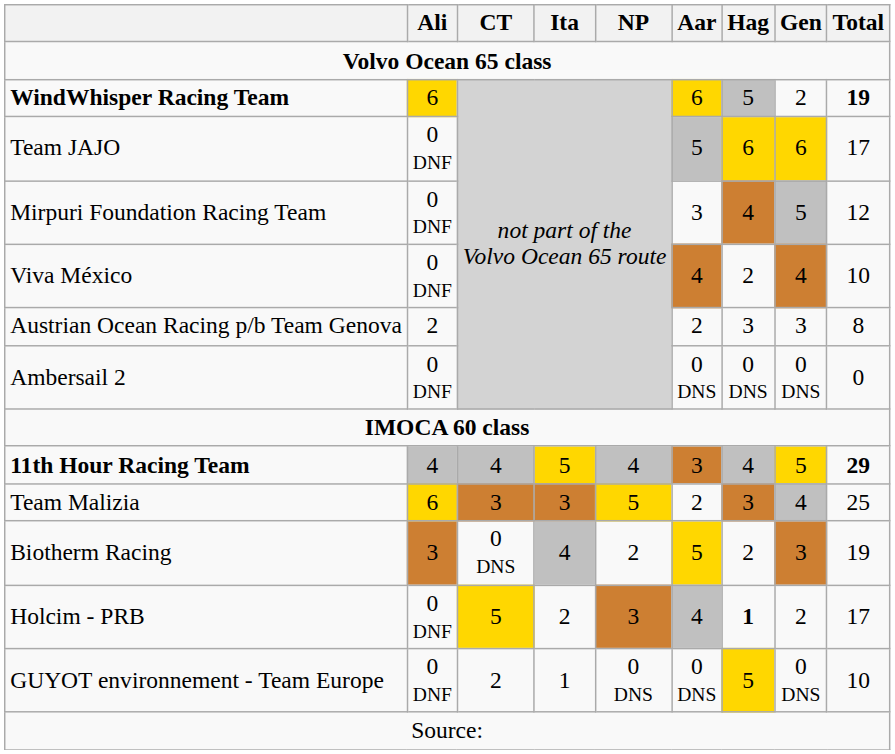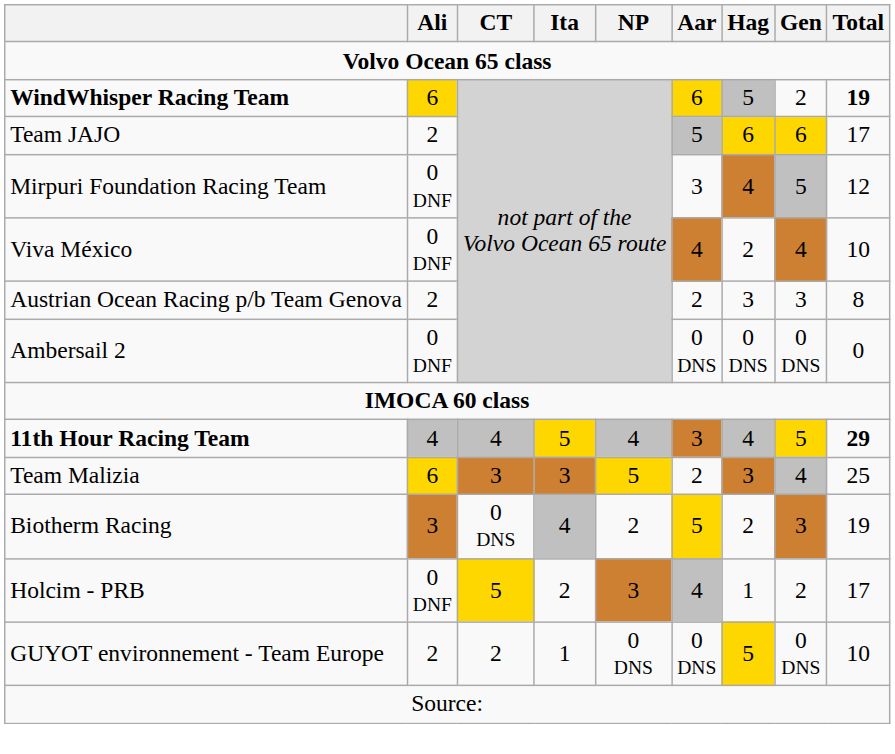Team JAJO | Ali: 0 DNF -> 2
Holcim - PRB | Hag: bold -> normal
GUYOT environnement - Team Europe | Ali: 0 DNF -> 2
